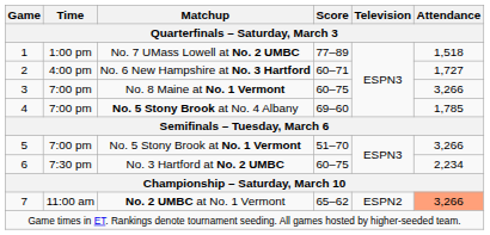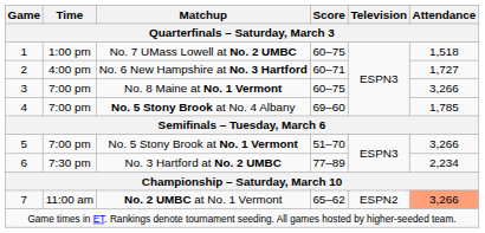No. 7 UMass Lowell at No. 2 UMBC | Score: 77–89 -> 60–75
No. 3 Hartford at No. 2 UMBC | Score: 60–75 -> 77–89
